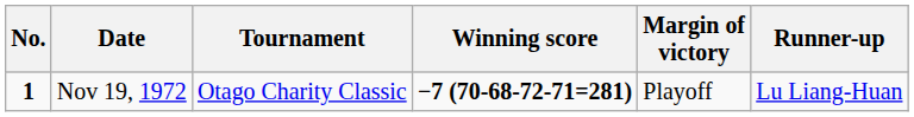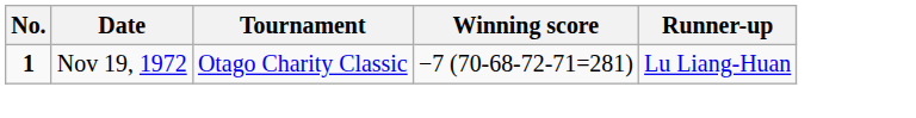- column: Margin of victory | Playoff
Nov 19, 1972 | Winning score: bold -> normal
